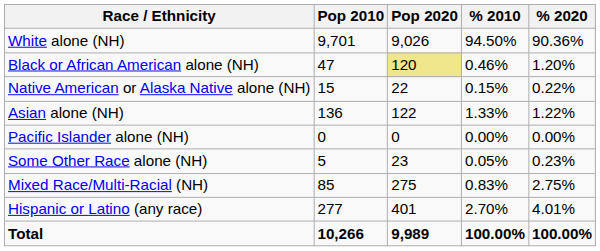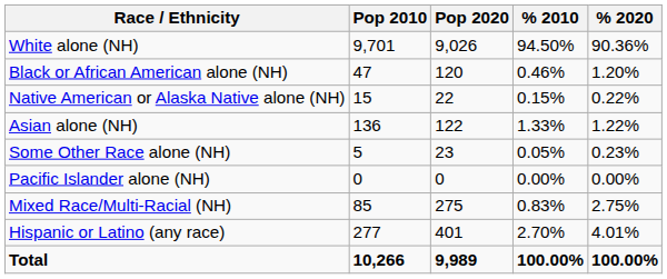Black or African American alone (NH) | Pop 2020: khaki background -> no background
rows swapped: Pacific Islander alone (NH) <-> Some Other Race alone (NH)
